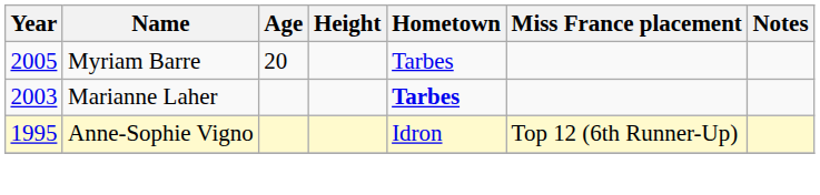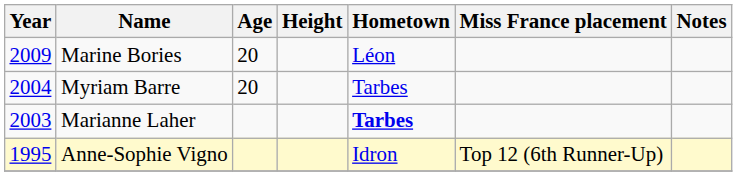+ row: 2009 | Marine Bories | 20 | Léon
Myriam Barre | Year: 2005 -> 2004
